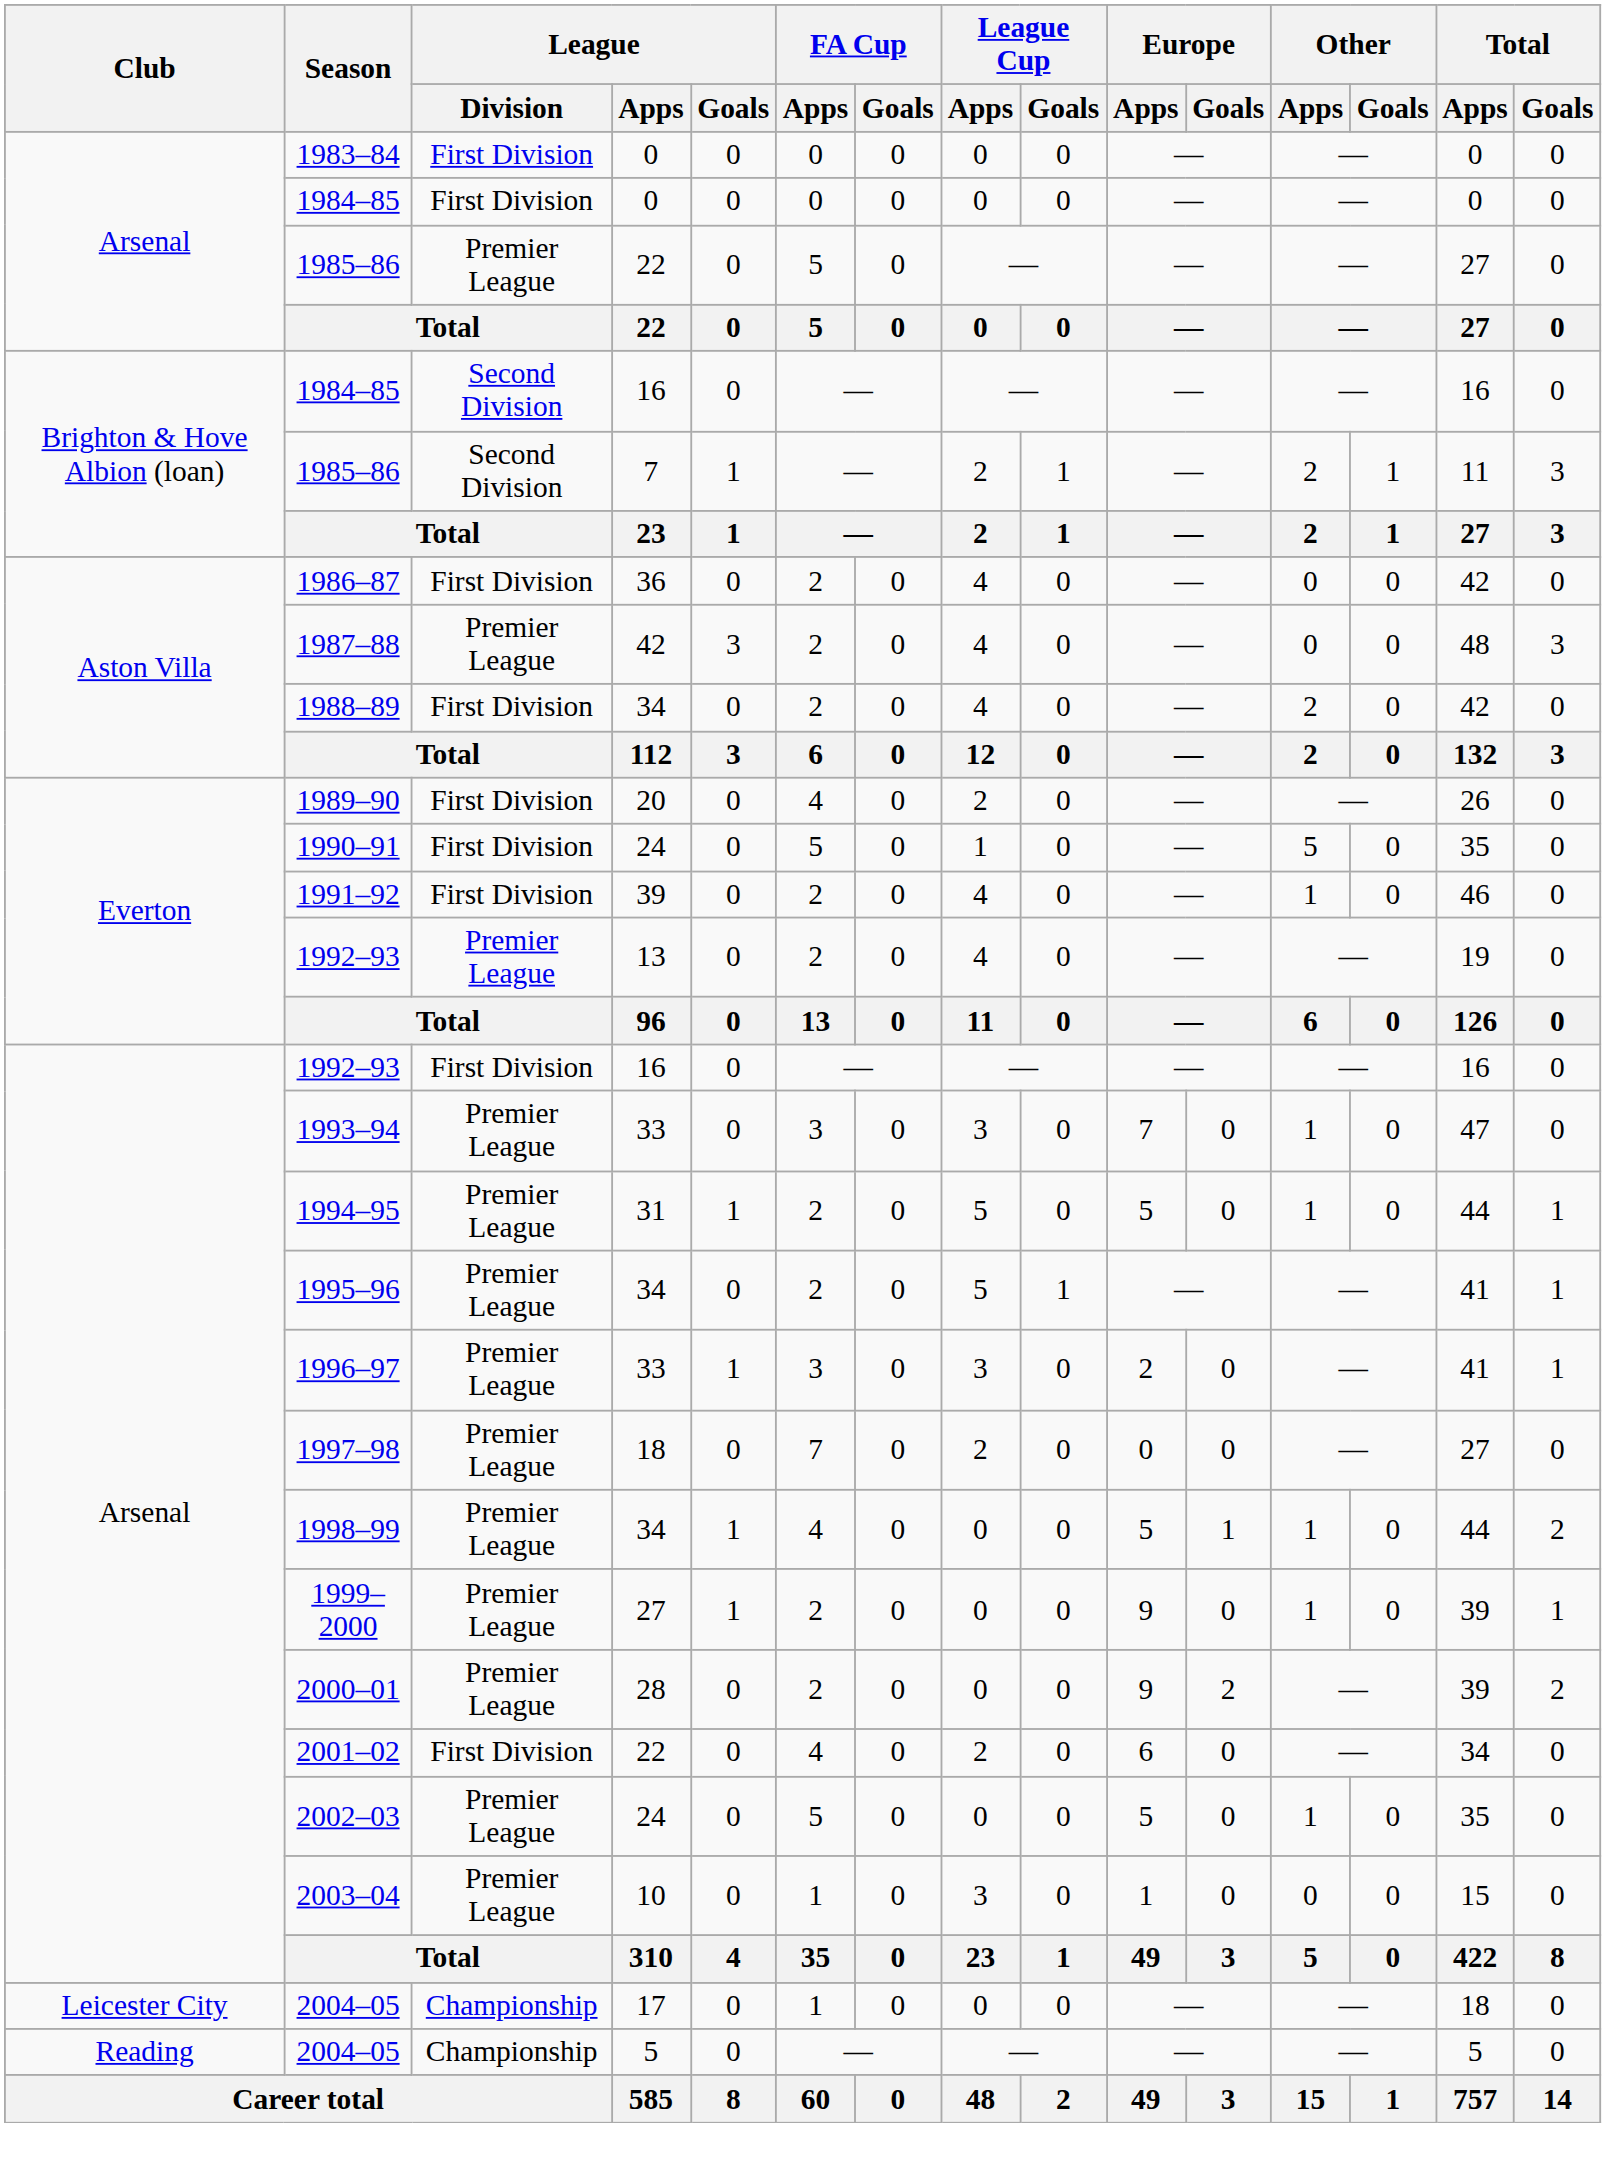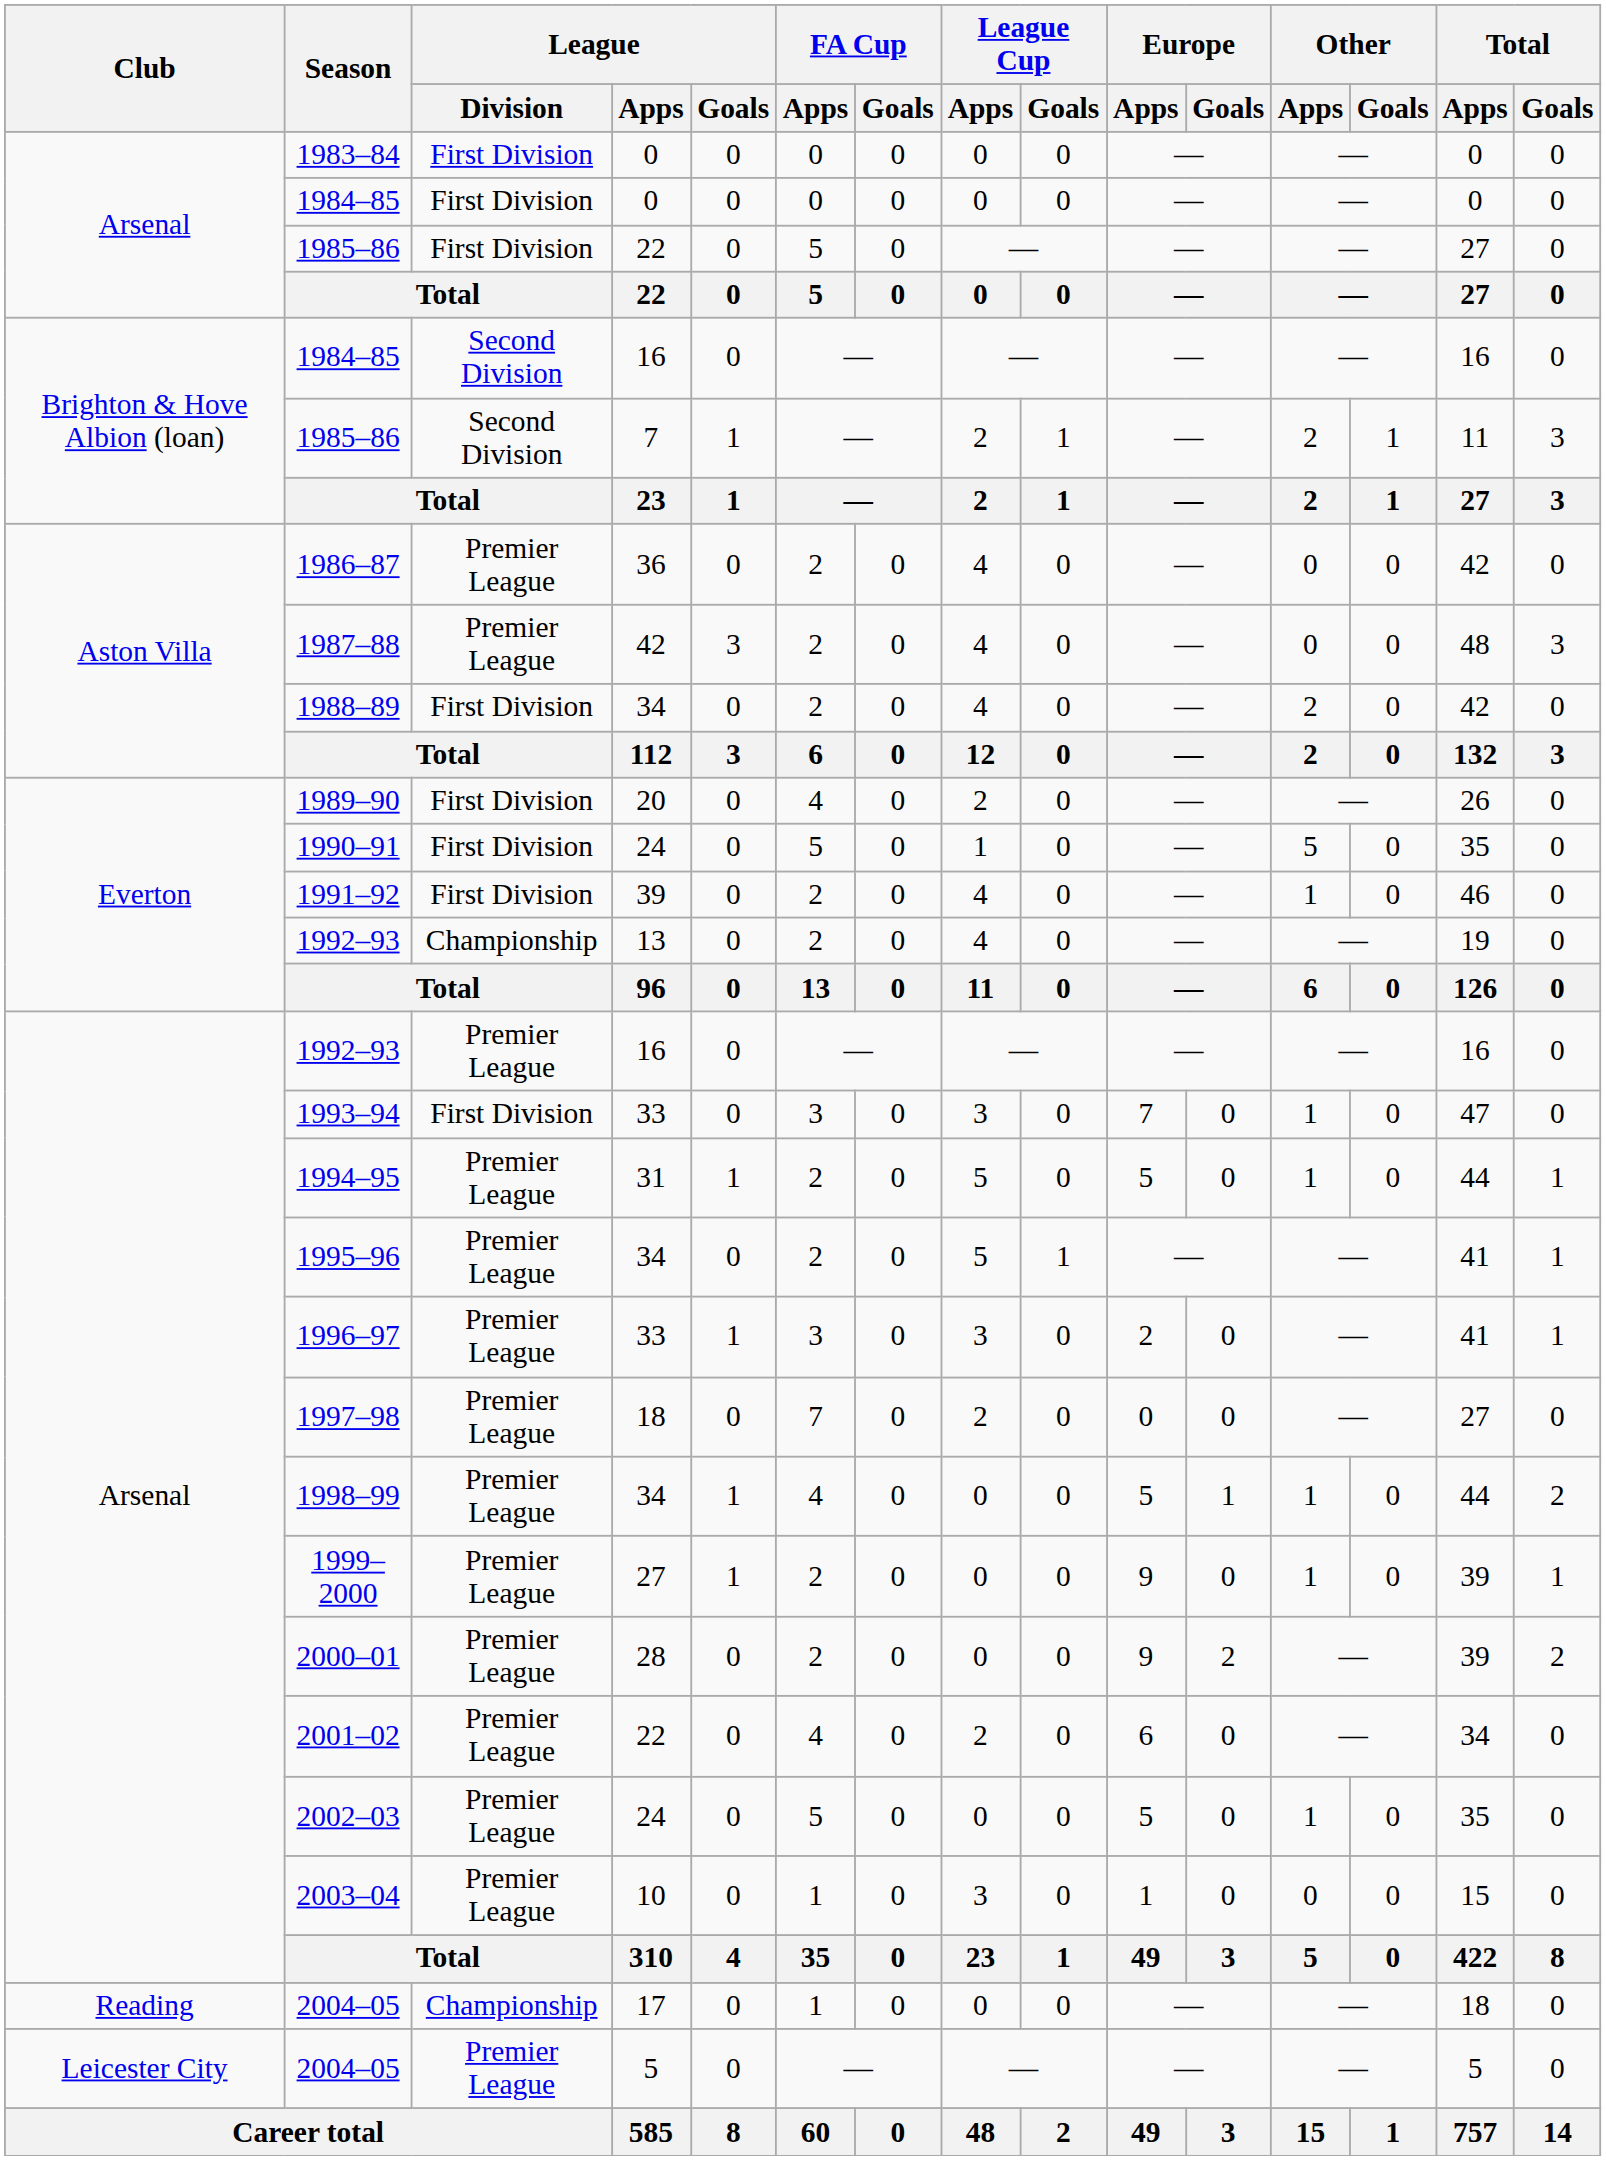1985–86 / 22 | League / Division: Premier League -> First Division
1986–87 | League / Division: First Division -> Premier League
1992–93 / 13 | League / Division: Premier League -> Championship
1992–93 / 16 | League / Division: First Division -> Premier League
1993–94 | League / Division: Premier League -> First Division
2001–02 | League / Division: First Division -> Premier League
2004–05 / 17 | Club: Leicester City -> Reading
2004–05 / 5 | Club: Reading -> Leicester City
2004–05 / 5 | League / Division: Championship -> Premier League
